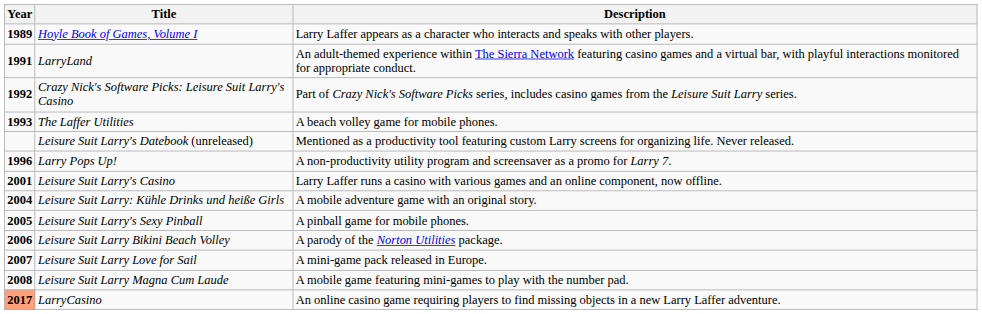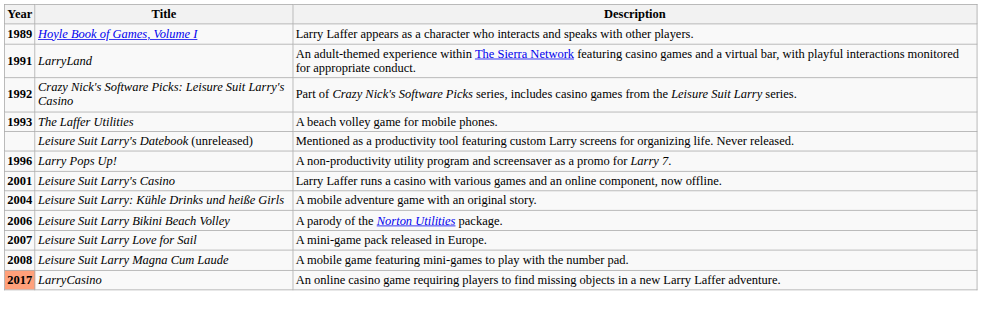- row: 2005 | Leisure Suit Larry's Sexy Pinball | A pinball game for mobile phones.
